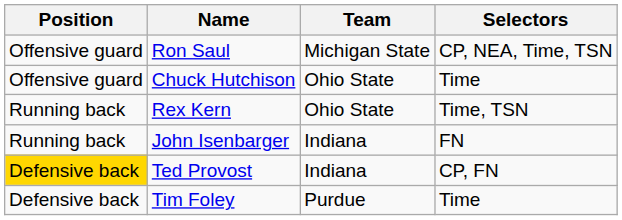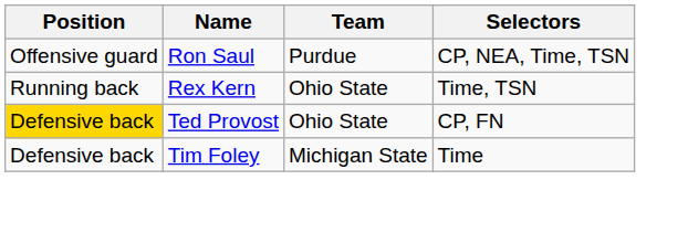Ron Saul | Team: Michigan State -> Purdue
- row: Offensive guard | Chuck Hutchison | Ohio State | Time
- row: Running back | John Isenbarger | Indiana | FN
Ted Provost | Team: Indiana -> Ohio State
Tim Foley | Team: Purdue -> Michigan State
